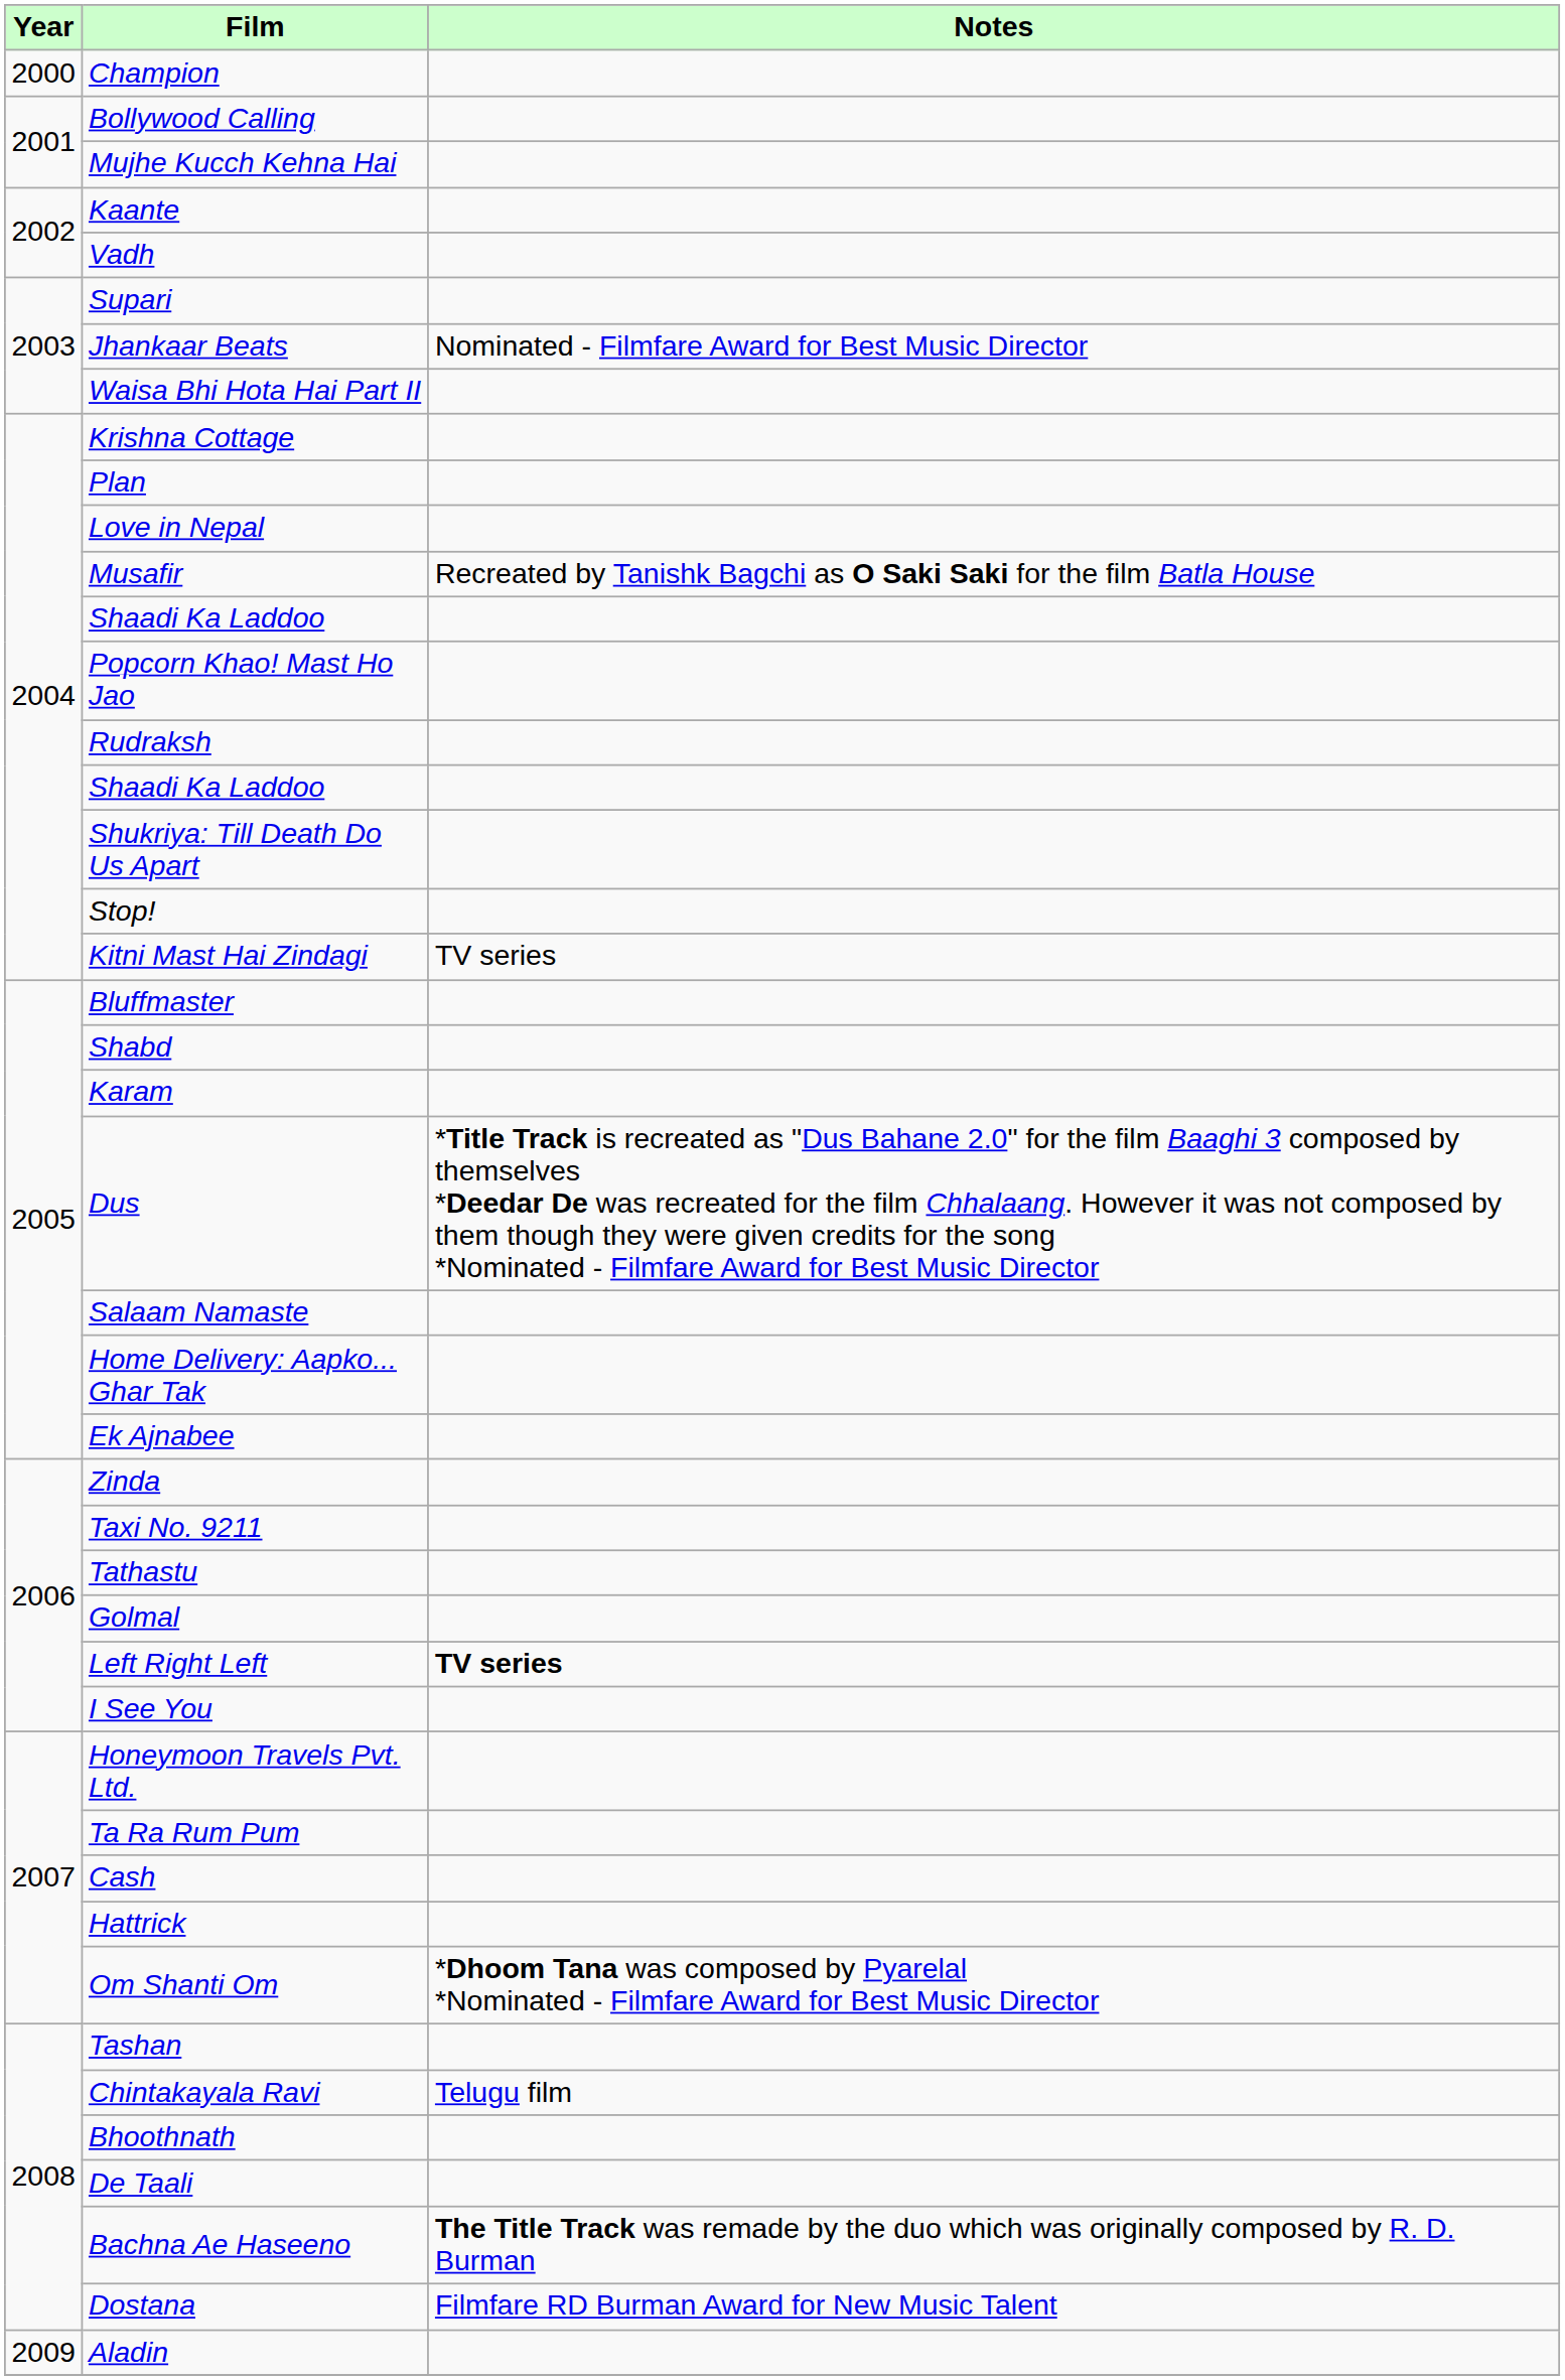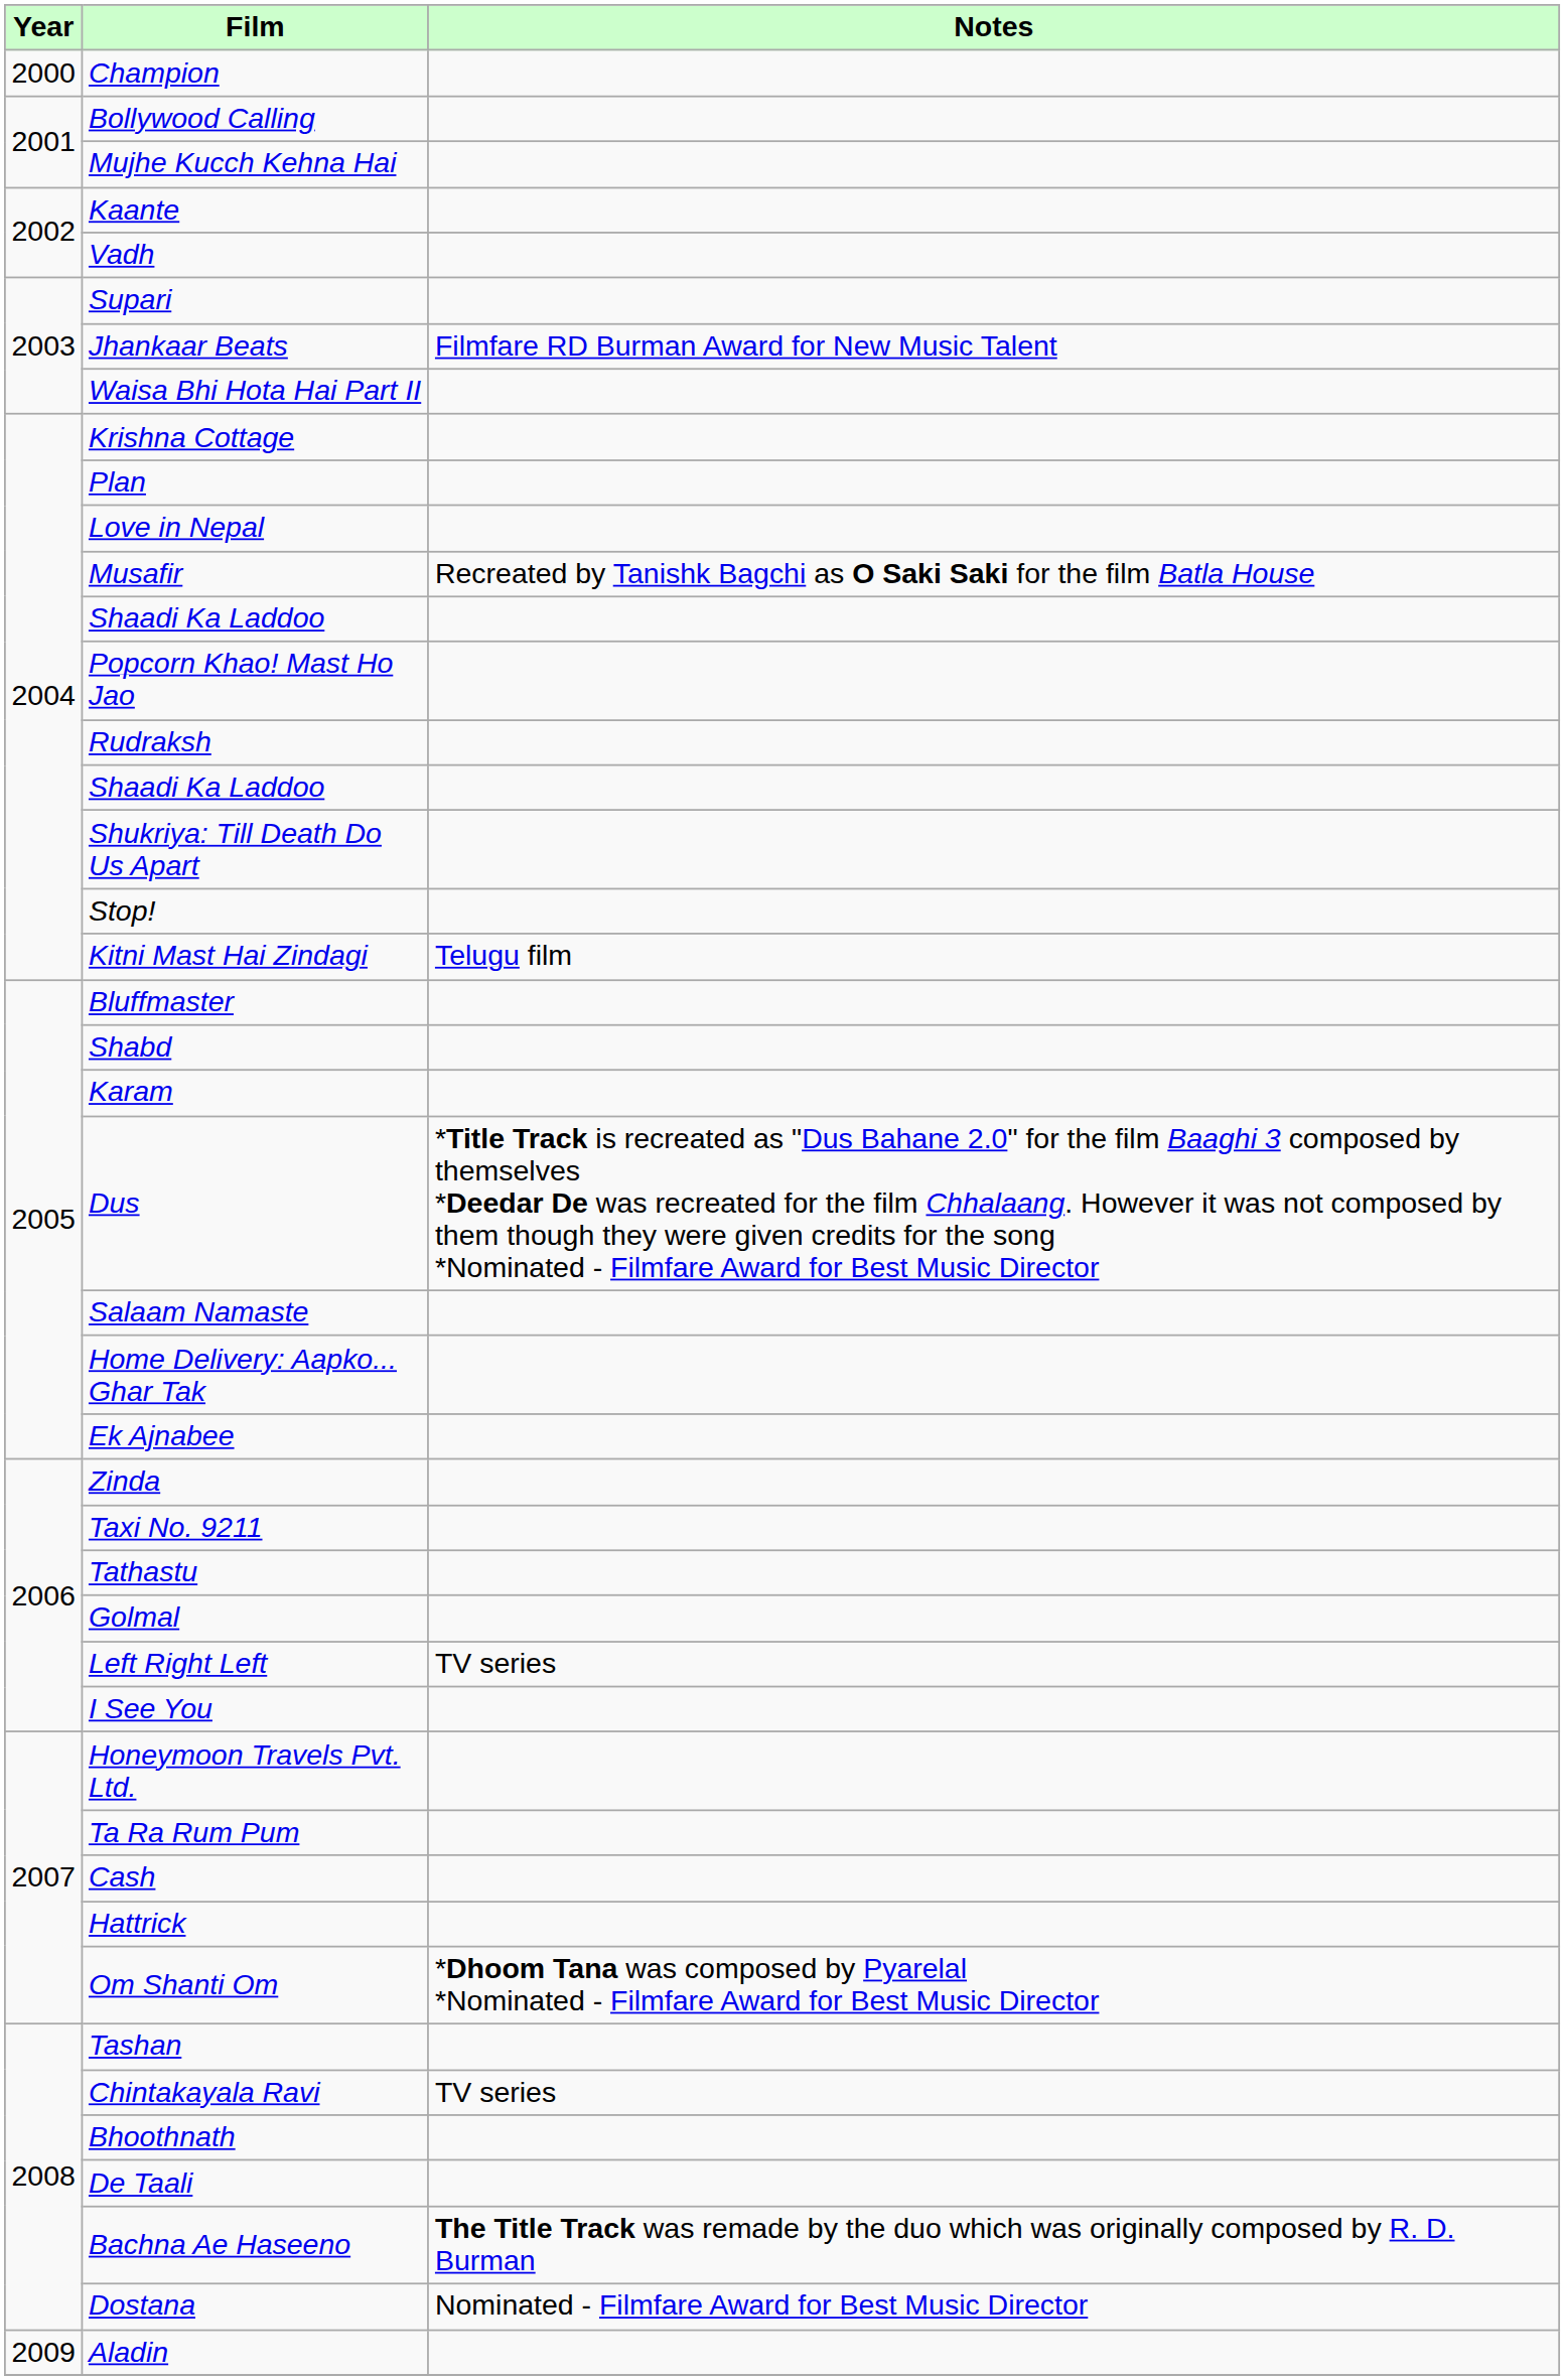Jhankaar Beats | Notes: Nominated - Filmfare Award for Best Music Director -> Filmfare RD Burman Award for New Music Talent
Kitni Mast Hai Zindagi | Notes: TV series -> Telugu film
Left Right Left | Notes: bold -> normal
Chintakayala Ravi | Notes: Telugu film -> TV series
Dostana | Notes: Filmfare RD Burman Award for New Music Talent -> Nominated - Filmfare Award for Best Music Director
